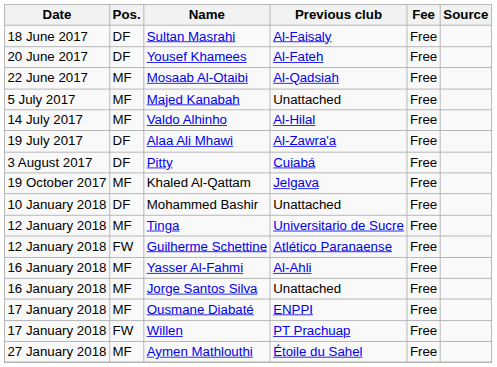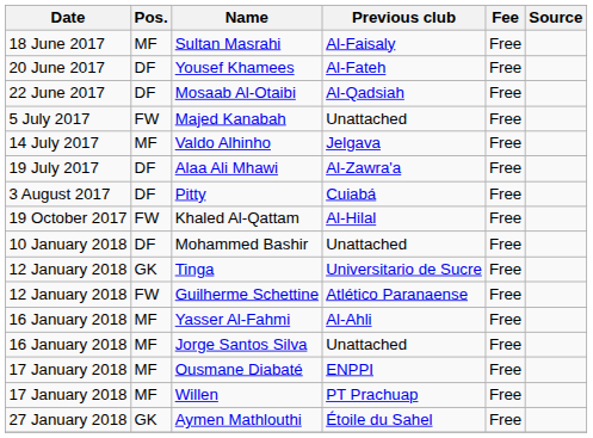Sultan Masrahi | Pos.: DF -> MF
Mosaab Al-Otaibi | Pos.: MF -> DF
Majed Kanabah | Pos.: MF -> FW
Valdo Alhinho | Previous club: Al-Hilal -> Jelgava
Khaled Al-Qattam | Pos.: MF -> FW
Khaled Al-Qattam | Previous club: Jelgava -> Al-Hilal
Tinga | Pos.: MF -> GK
Willen | Pos.: FW -> MF
Aymen Mathlouthi | Pos.: MF -> GK
